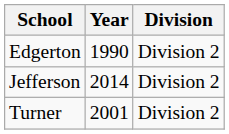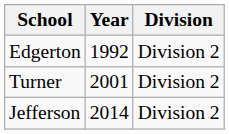Edgerton | Year: 1990 -> 1992
rows swapped: Turner <-> Jefferson
